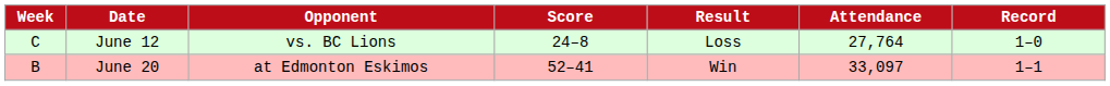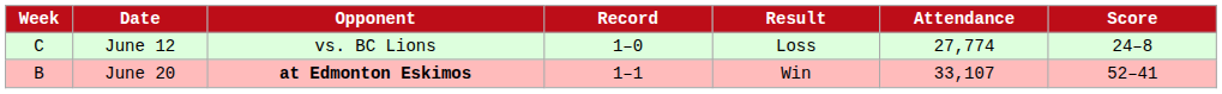columns swapped: Score <-> Record
June 12 | Attendance: 27,764 -> 27,774
June 20 | Opponent: normal -> bold
June 20 | Attendance: 33,097 -> 33,107
